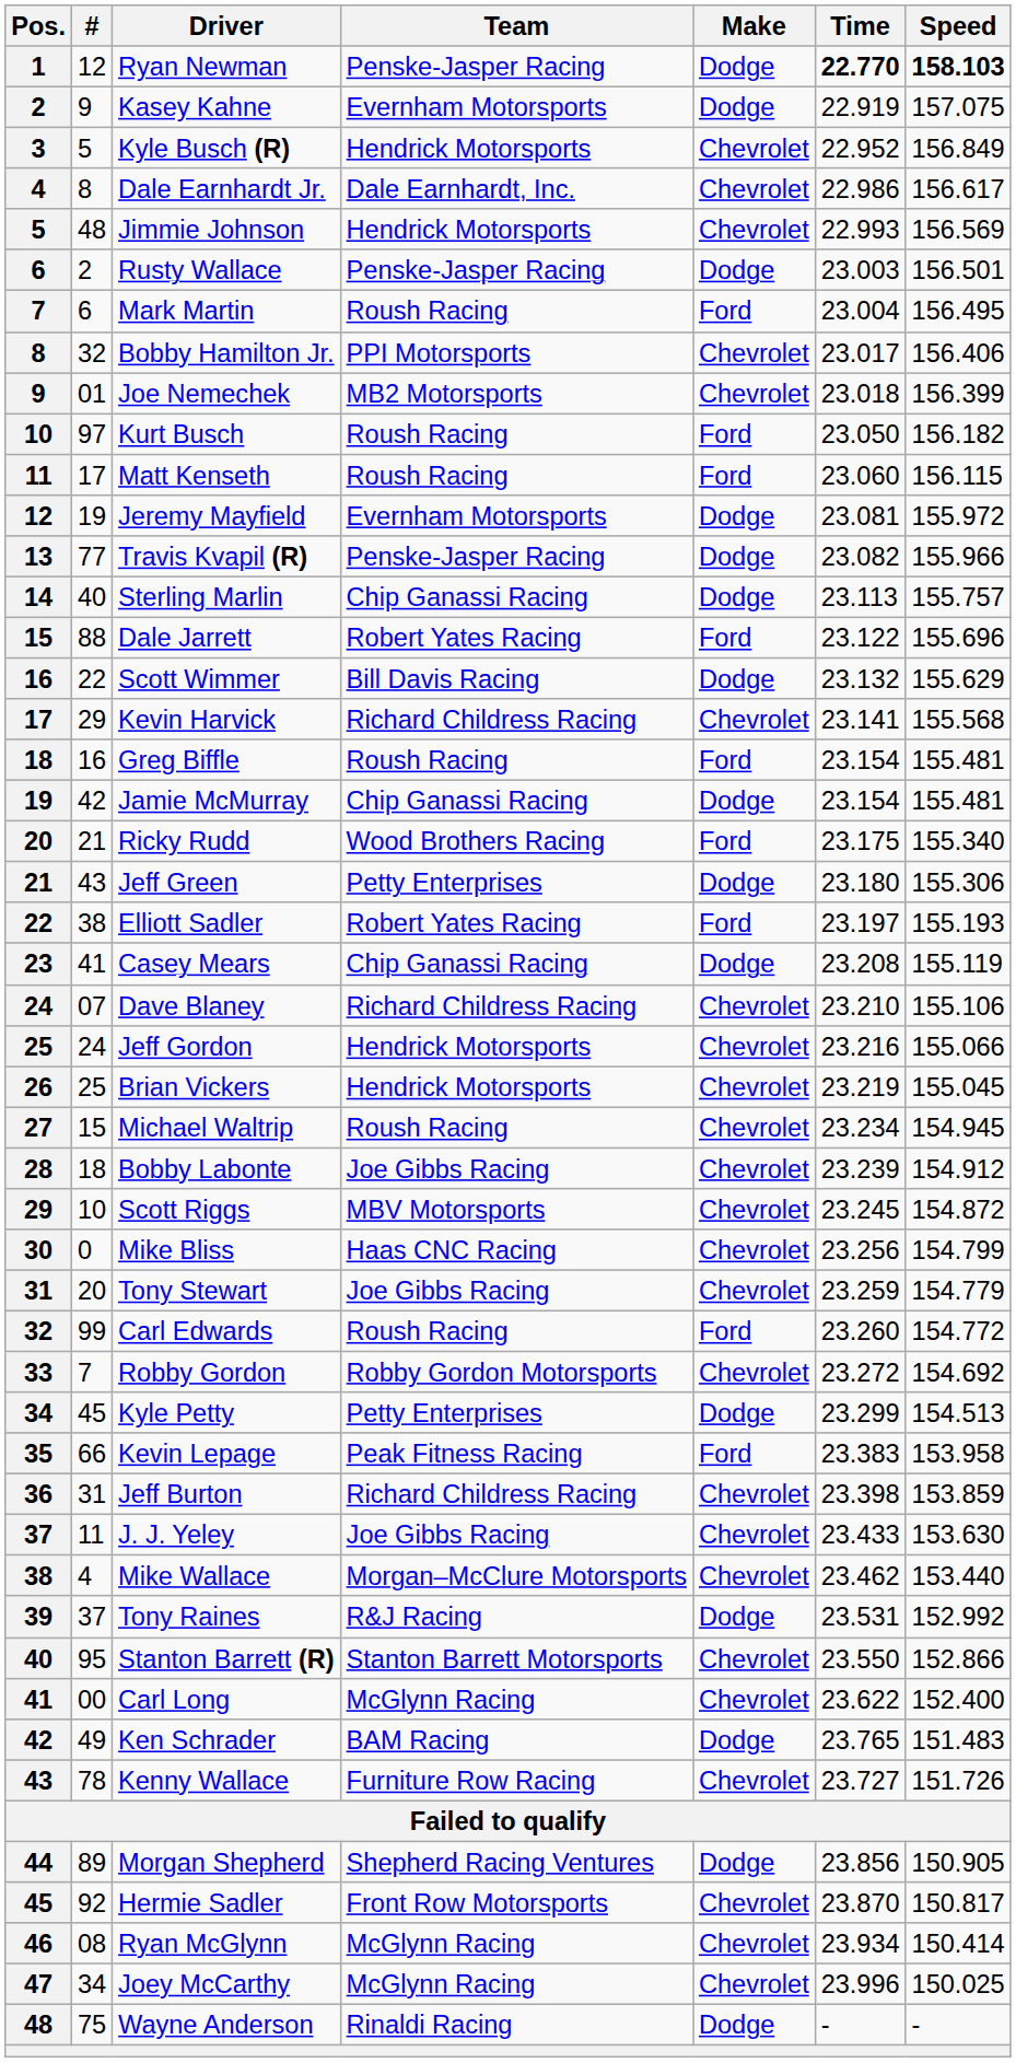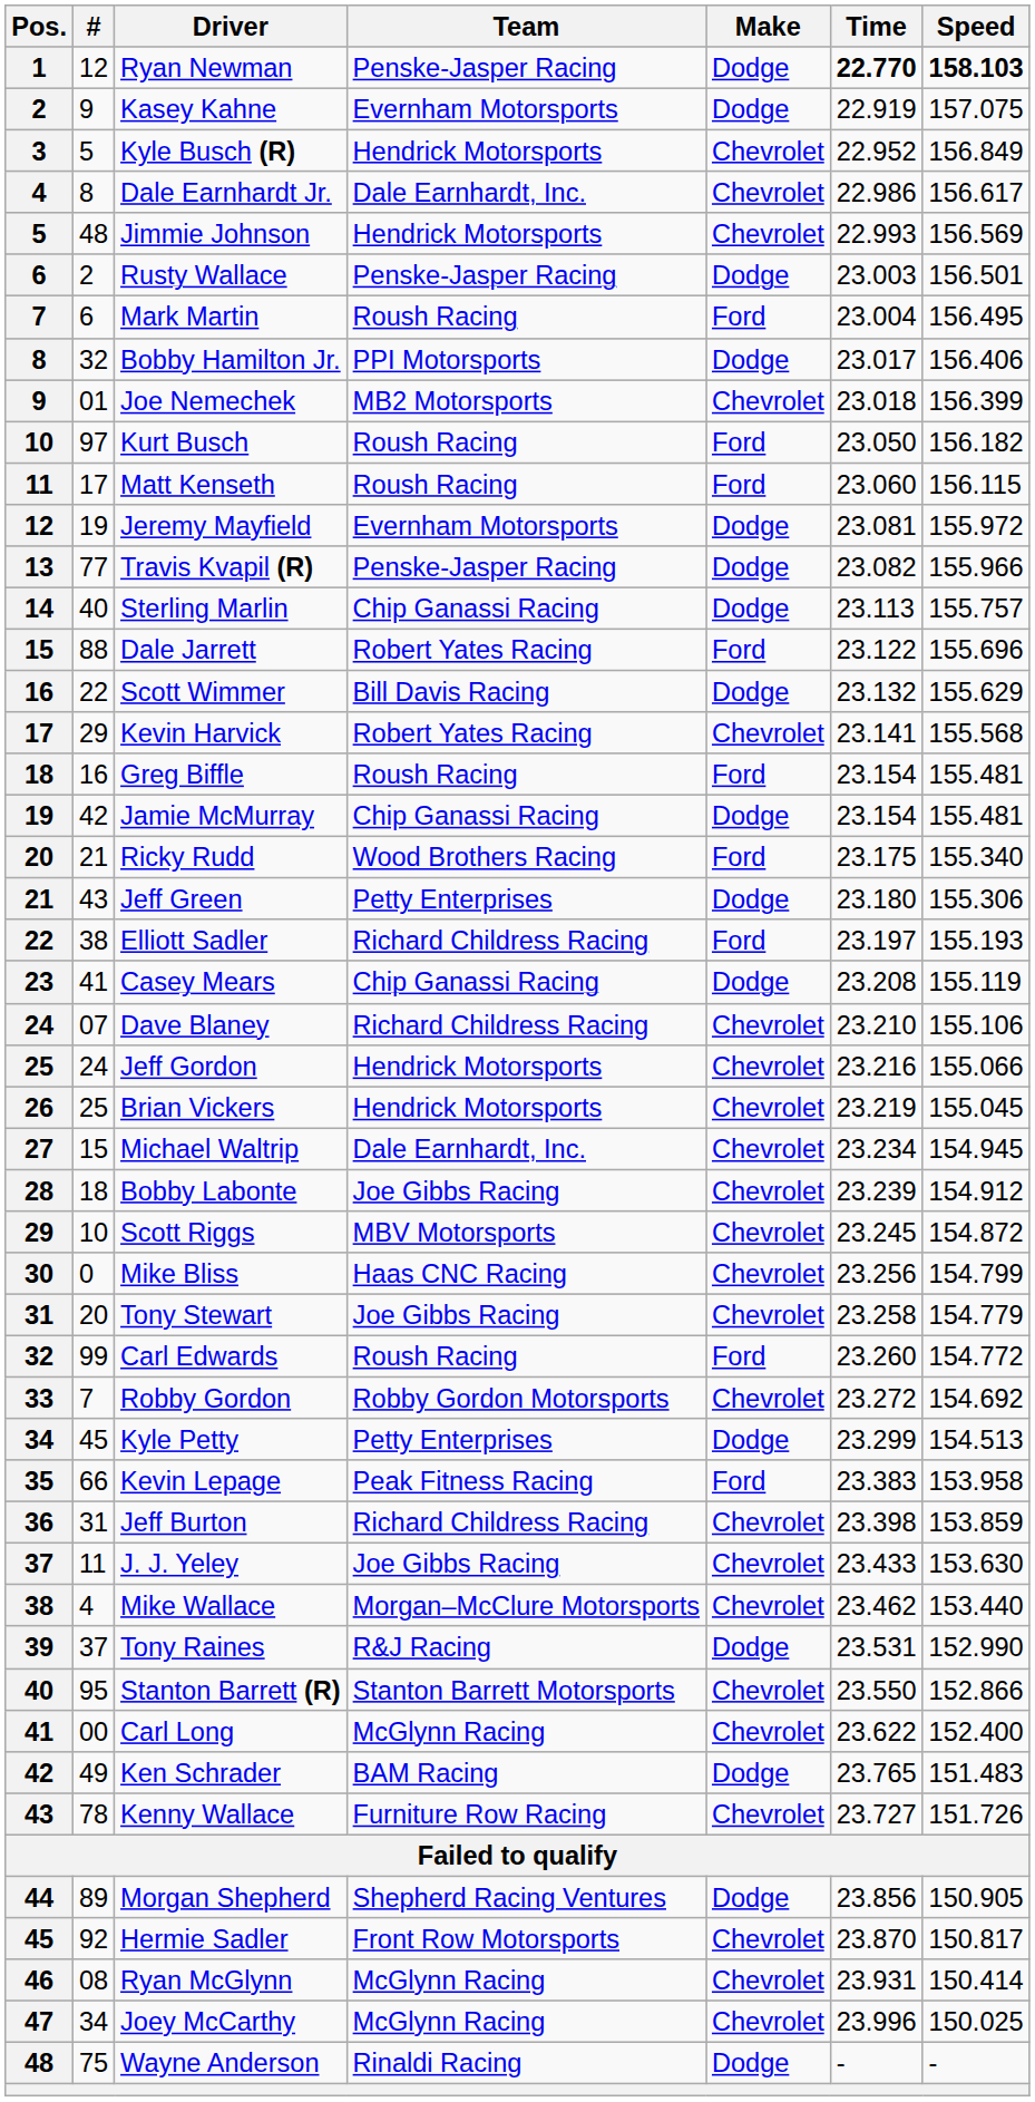Bobby Hamilton Jr. | Make: Chevrolet -> Dodge
Kevin Harvick | Team: Richard Childress Racing -> Robert Yates Racing
Elliott Sadler | Team: Robert Yates Racing -> Richard Childress Racing
Michael Waltrip | Team: Roush Racing -> Dale Earnhardt, Inc.
Tony Stewart | Time: 23.259 -> 23.258
Tony Raines | Speed: 152.992 -> 152.990
Ryan McGlynn | Time: 23.934 -> 23.931
